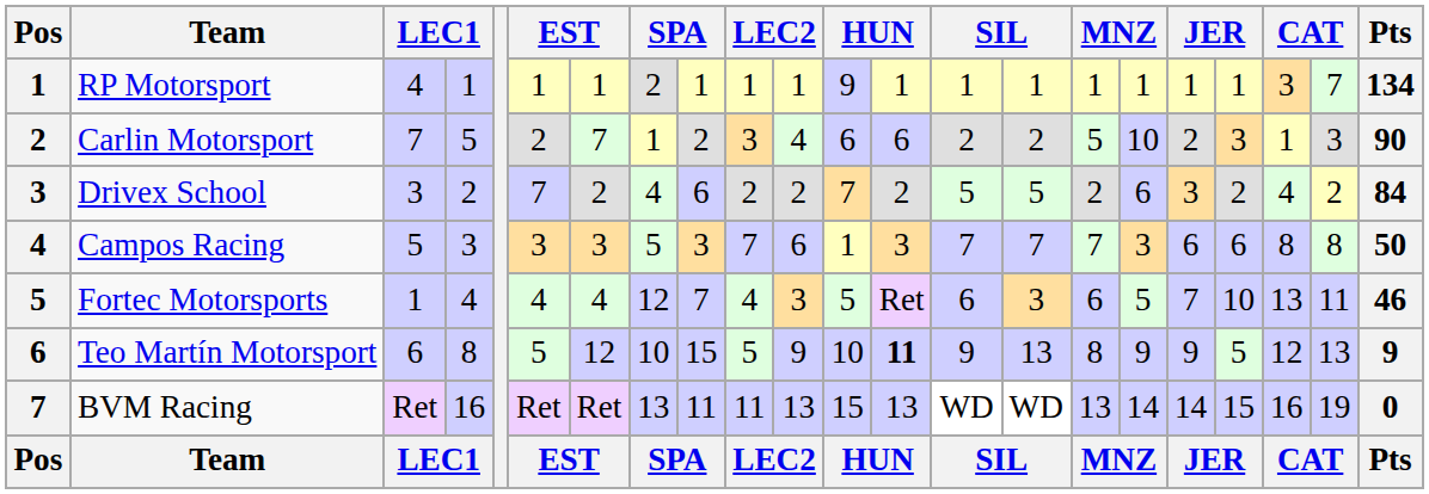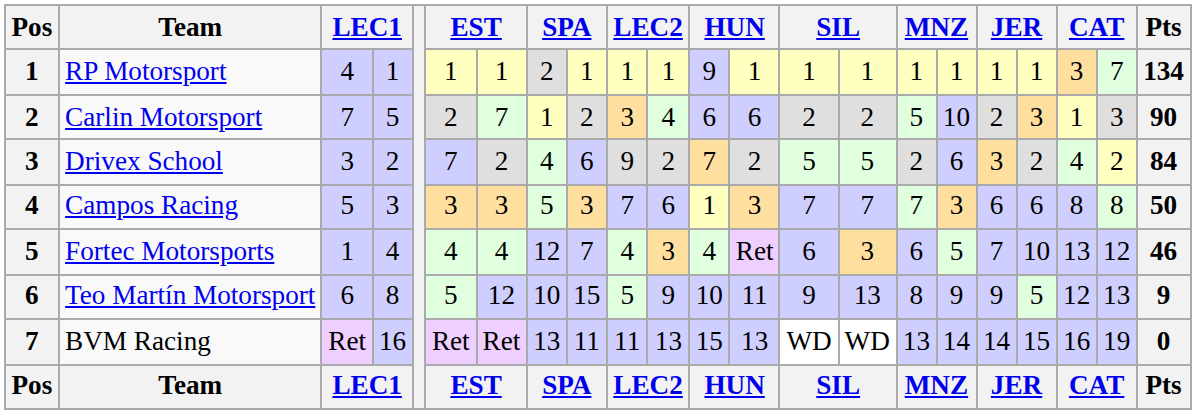Drivex School | column 10: 2 -> 9
Fortec Motorsports | column 12: 5 -> 4
Fortec Motorsports | column 21: 11 -> 12
Teo Martín Motorsport | column 13: bold -> normal
